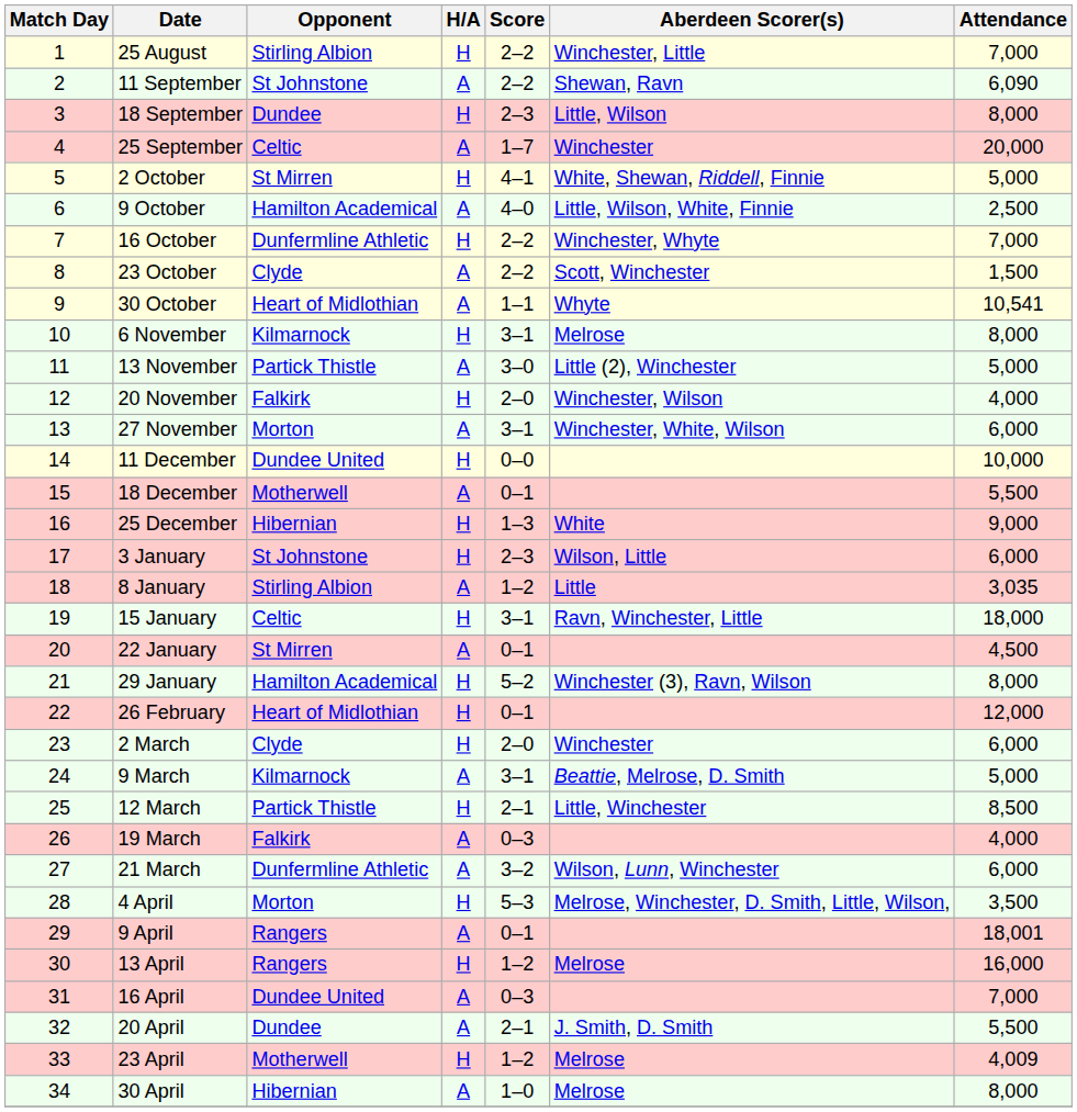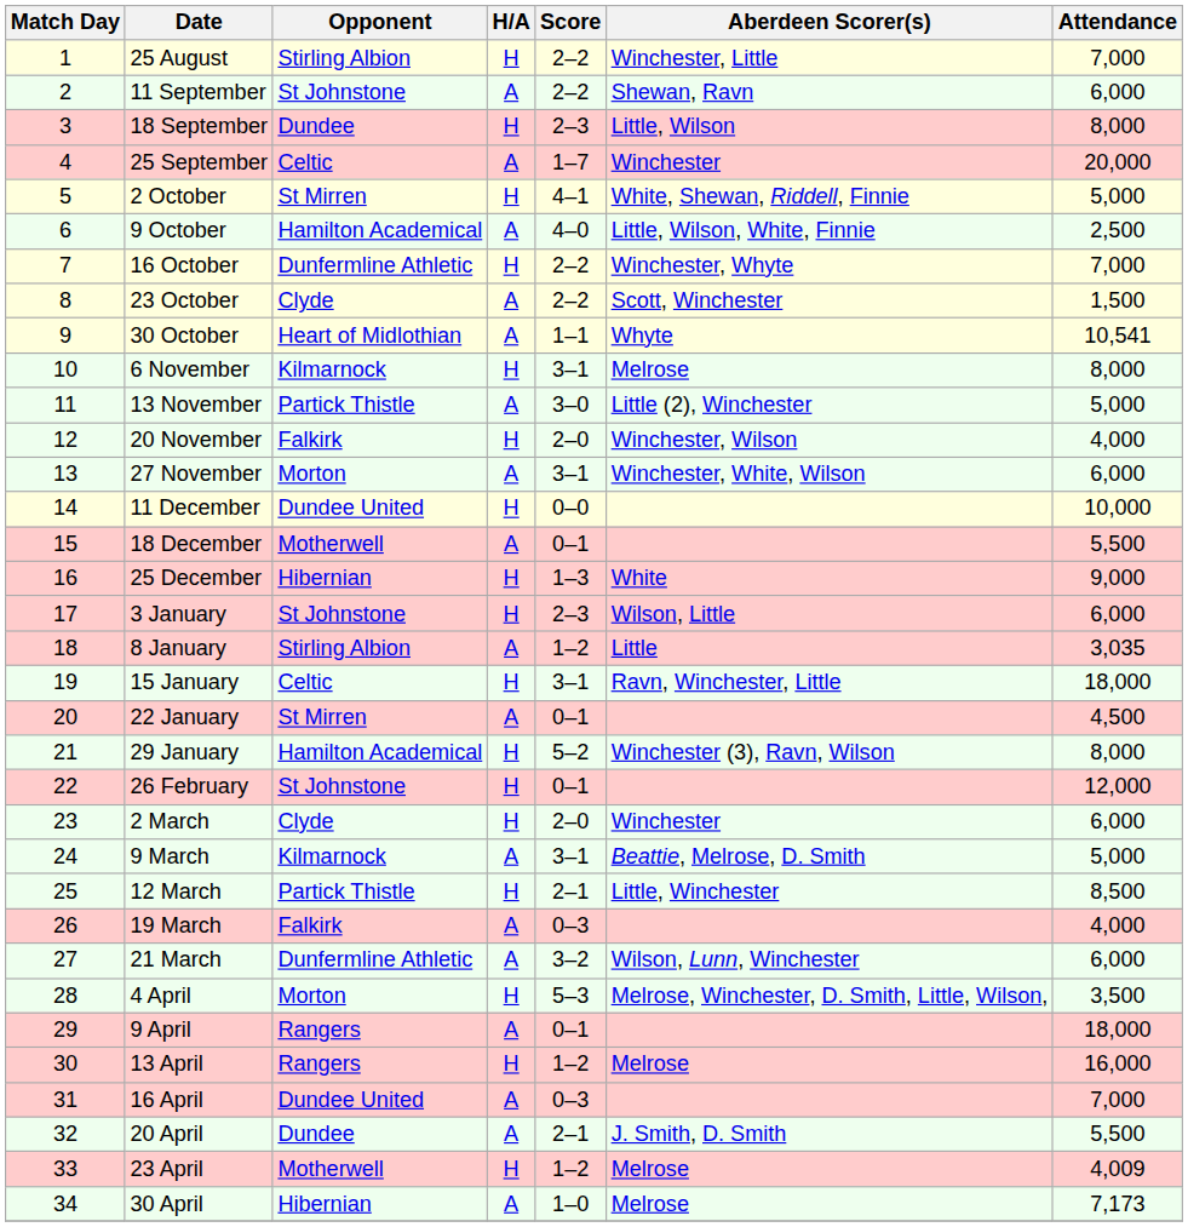11 September | Attendance: 6,090 -> 6,000
26 February | Opponent: Heart of Midlothian -> St Johnstone
9 April | Attendance: 18,001 -> 18,000
30 April | Attendance: 8,000 -> 7,173
